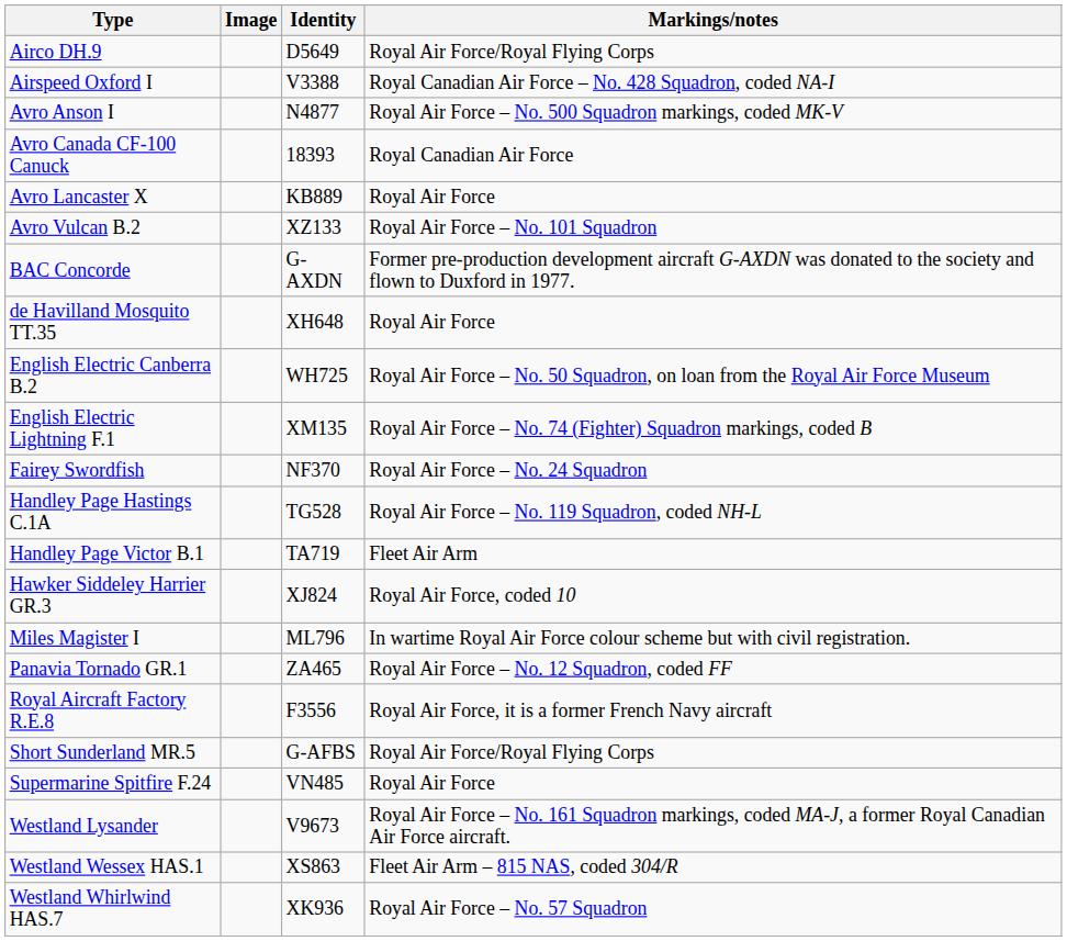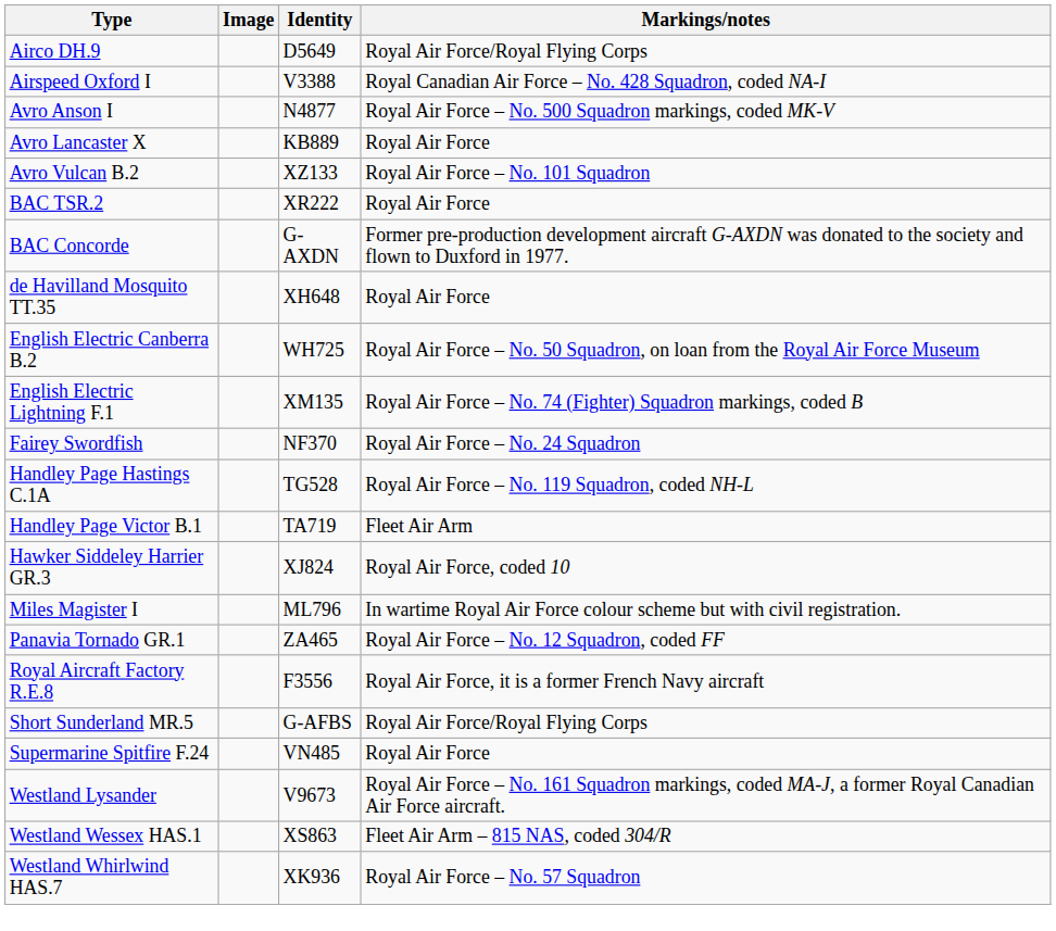- row: Avro Canada CF-100 Canuck | 18393 | Royal Canadian Air Force
+ row: BAC TSR.2 | XR222 | Royal Air Force
